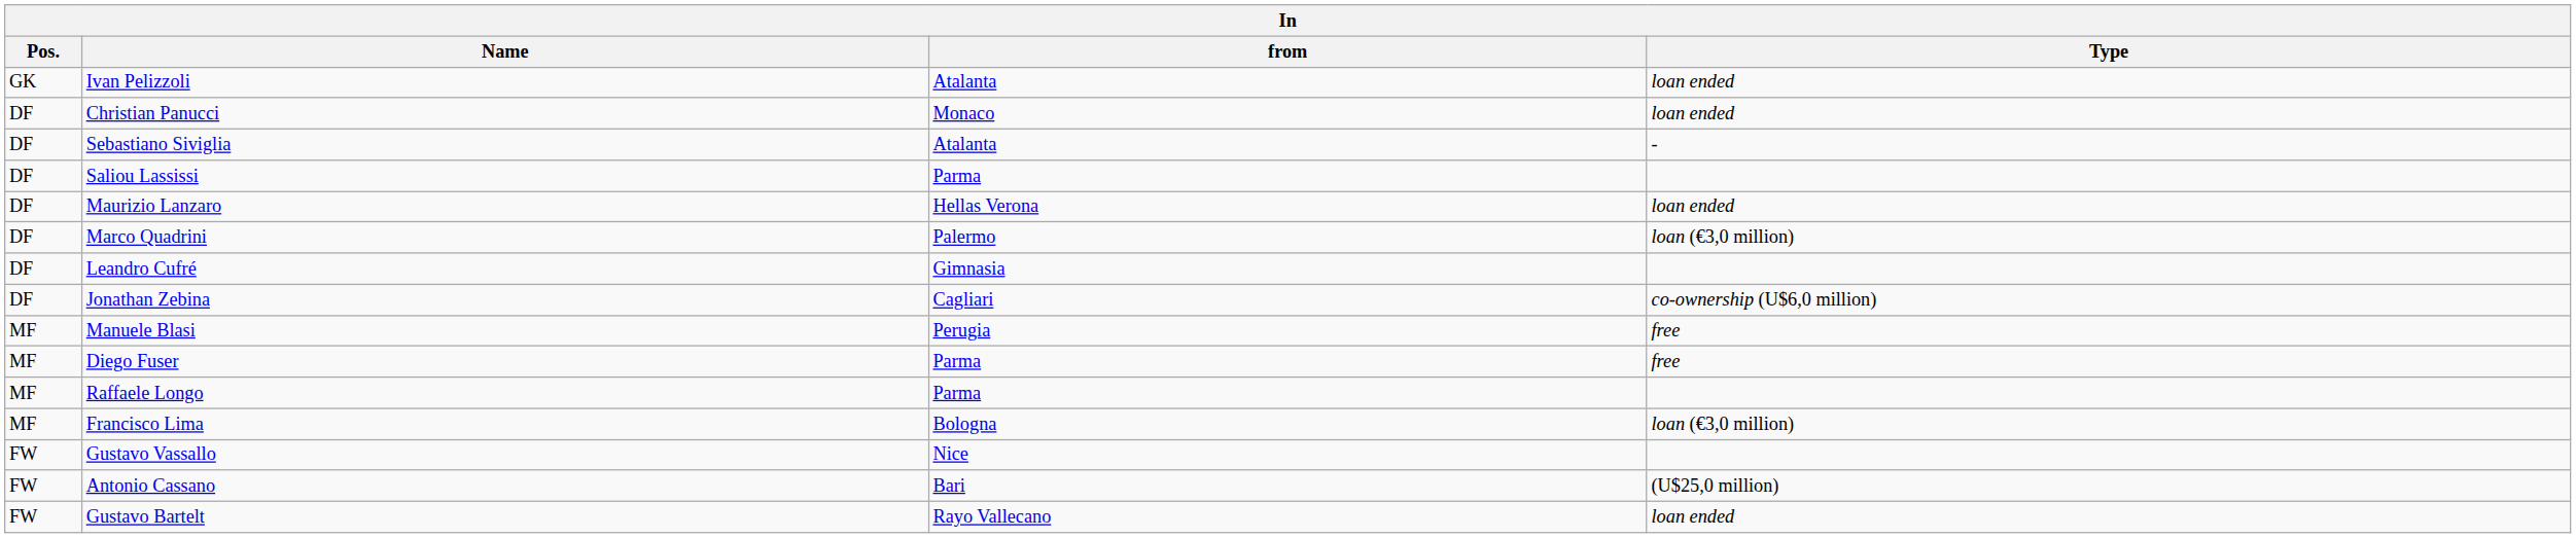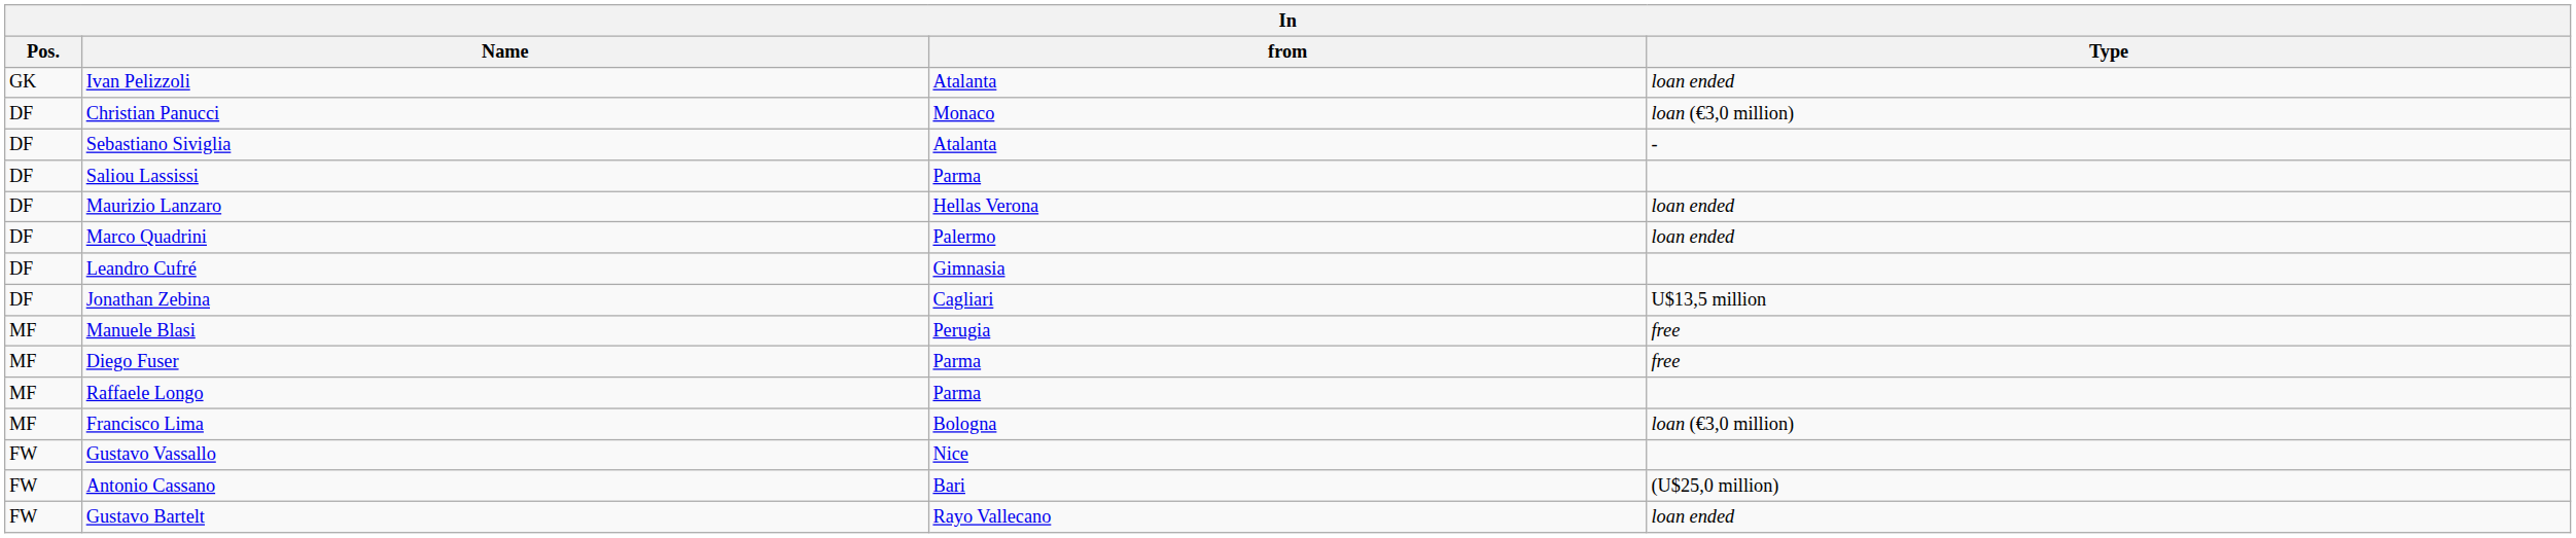Christian Panucci | Type: loan ended -> loan (€3,0 million)
Marco Quadrini | Type: loan (€3,0 million) -> loan ended
Jonathan Zebina | Type: co-ownership (U$6,0 million) -> U$13,5 million
